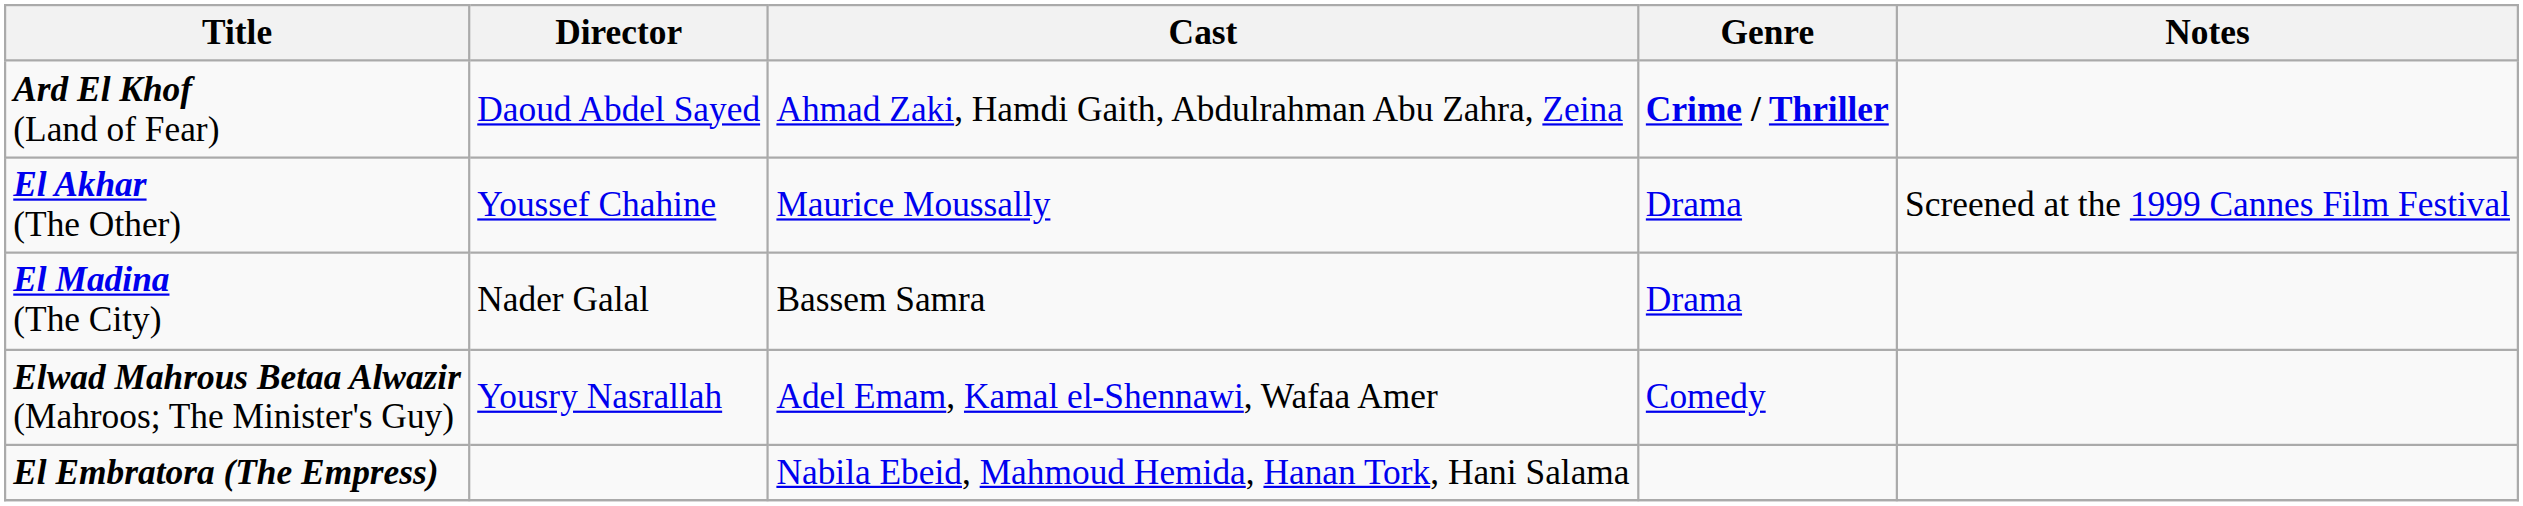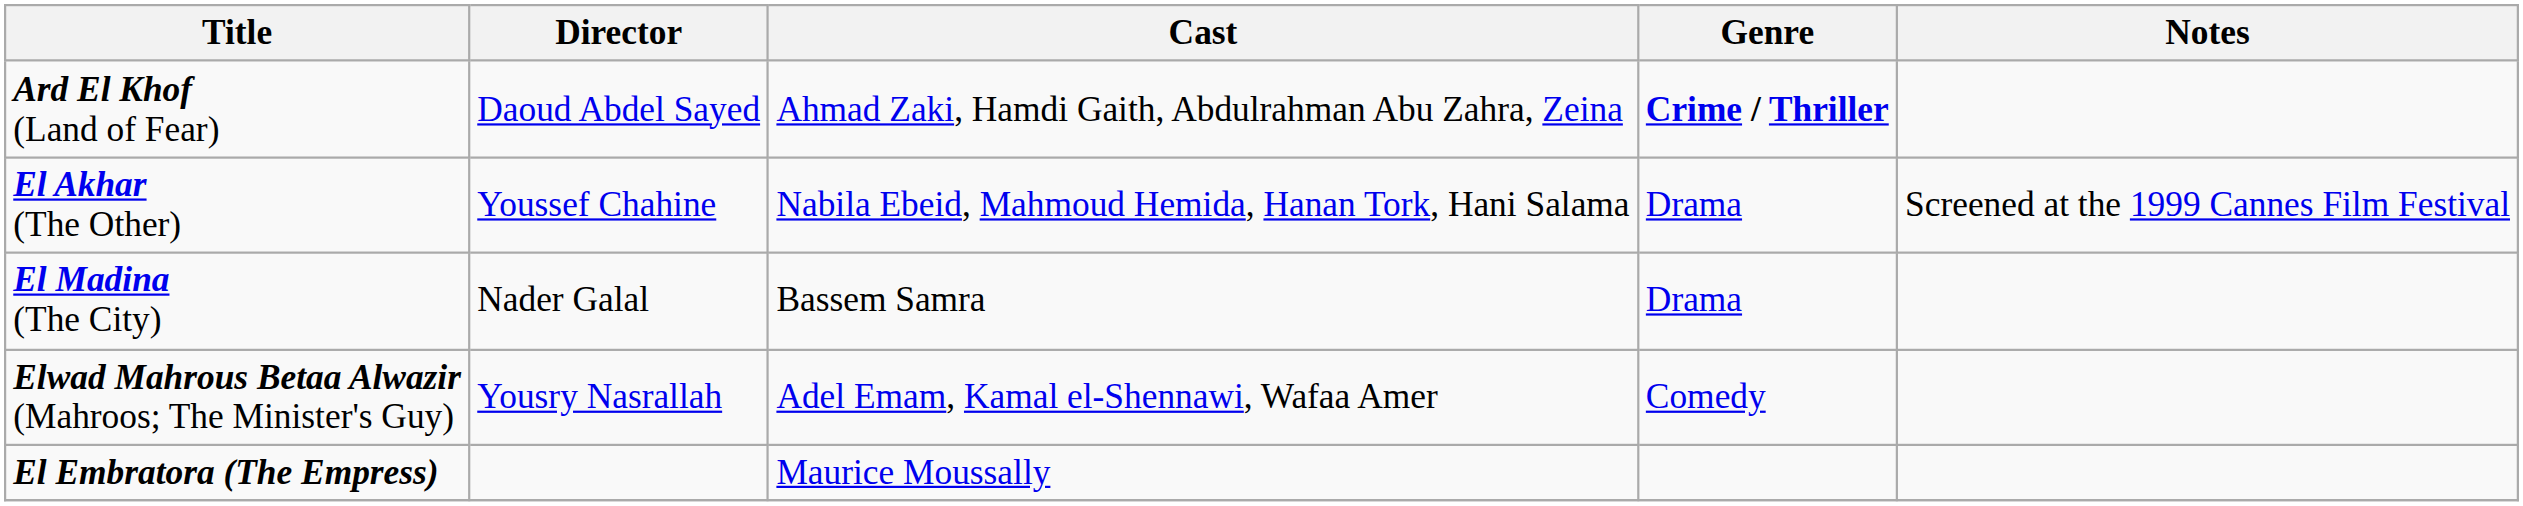El Akhar (The Other) | Cast: Maurice Moussally -> Nabila Ebeid, Mahmoud Hemida, Hanan Tork, Hani Salama
El Embratora (The Empress) | Cast: Nabila Ebeid, Mahmoud Hemida, Hanan Tork, Hani Salama -> Maurice Moussally
